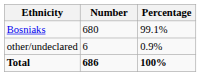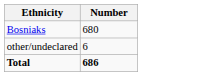- column: Percentage | 99.1% | 0.9% | 100%
